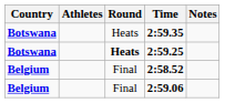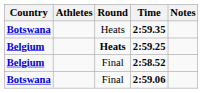2:59.25 | Country: Botswana -> Belgium
2:59.06 | Country: Belgium -> Botswana
